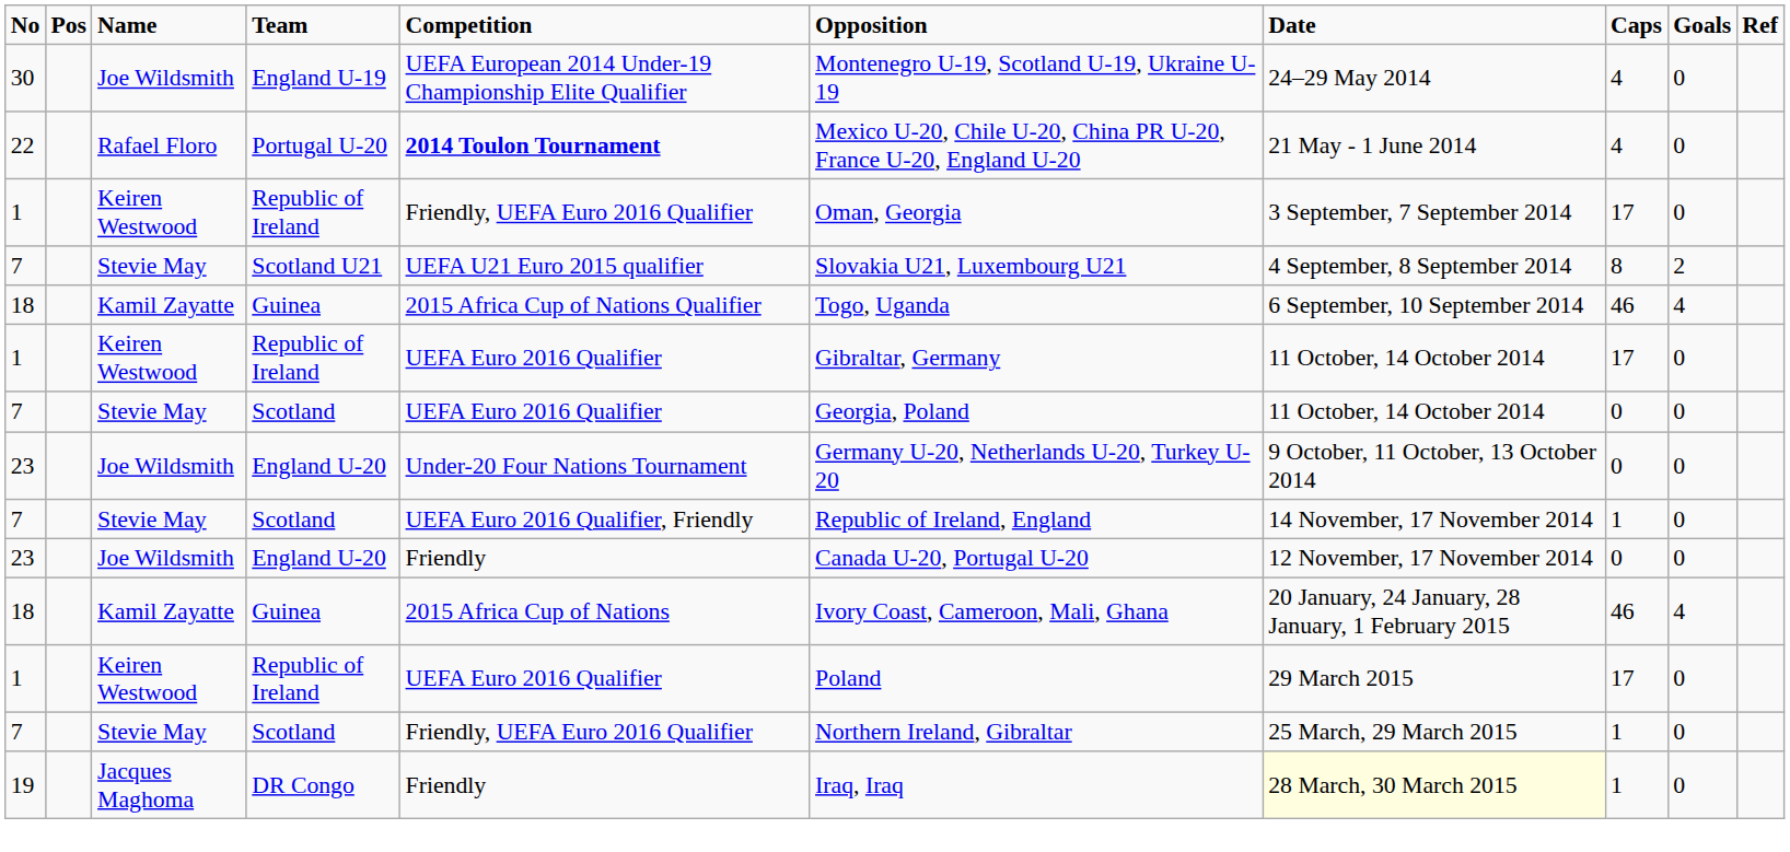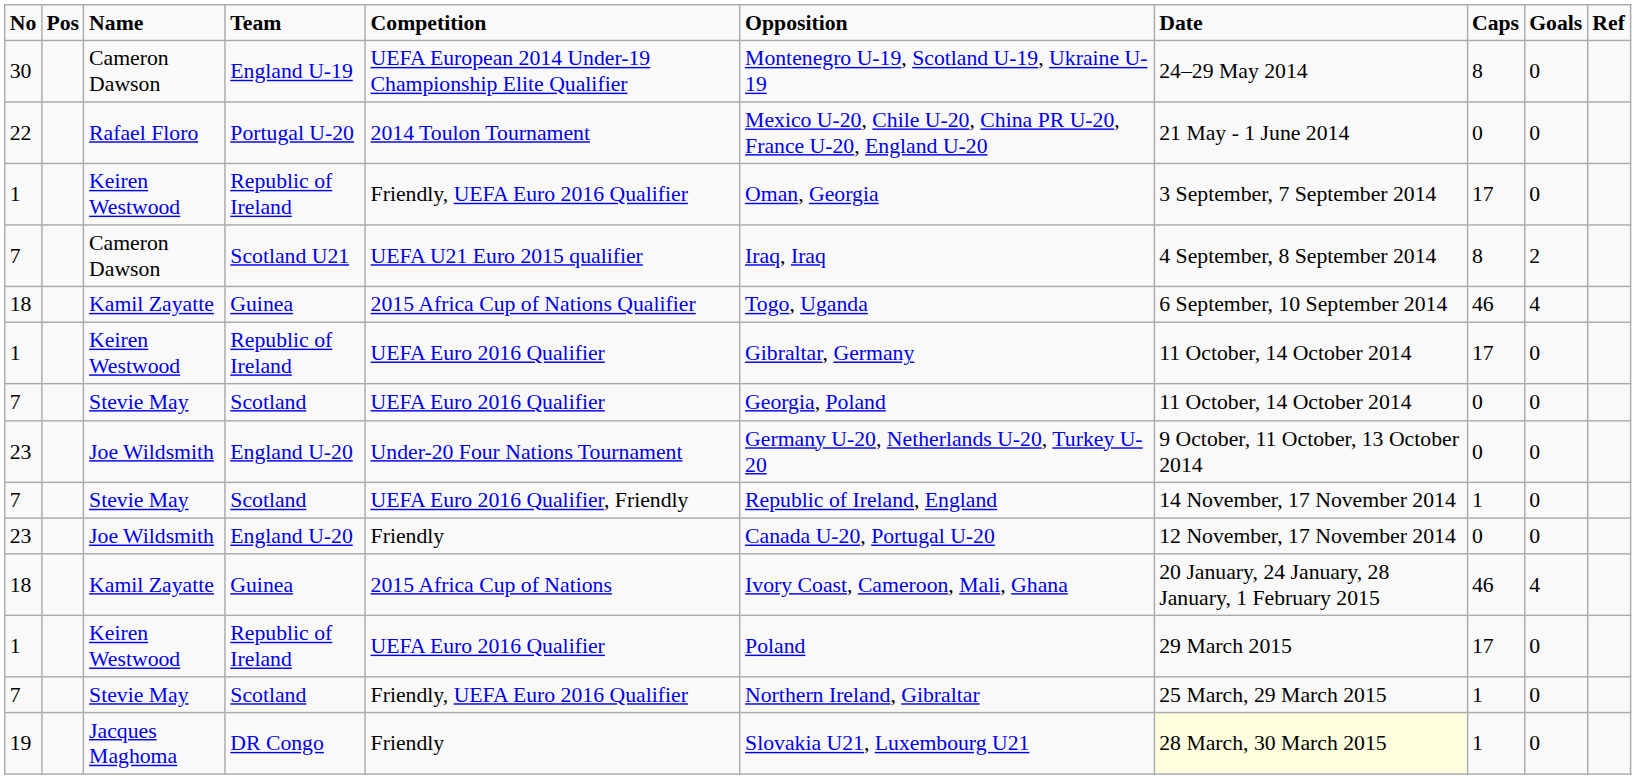England U-19 | Name: Joe Wildsmith -> Cameron Dawson
England U-19 | Caps: 4 -> 8
Portugal U-20 | Competition: bold -> normal
Portugal U-20 | Caps: 4 -> 0
Scotland U21 | Name: Stevie May -> Cameron Dawson
Scotland U21 | Opposition: Slovakia U21, Luxembourg U21 -> Iraq, Iraq
DR Congo | Opposition: Iraq, Iraq -> Slovakia U21, Luxembourg U21
